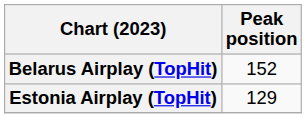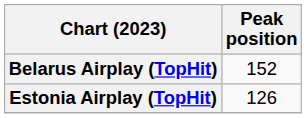Estonia Airplay (TopHit) | Peak position: 129 -> 126
